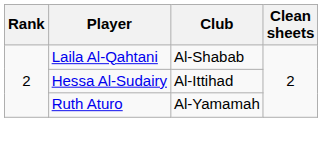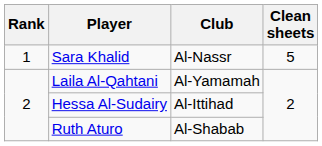+ row: 1 | Sara Khalid | Al-Nassr | 5
Laila Al-Qahtani | Club: Al-Shabab -> Al-Yamamah
Ruth Aturo | Club: Al-Yamamah -> Al-Shabab
